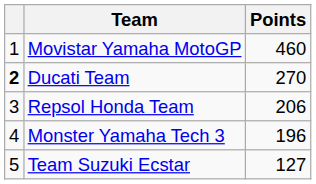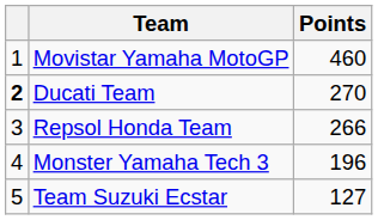Repsol Honda Team | Points: 206 -> 266
